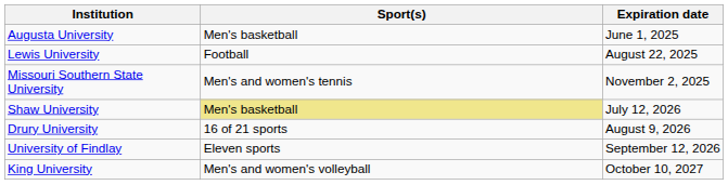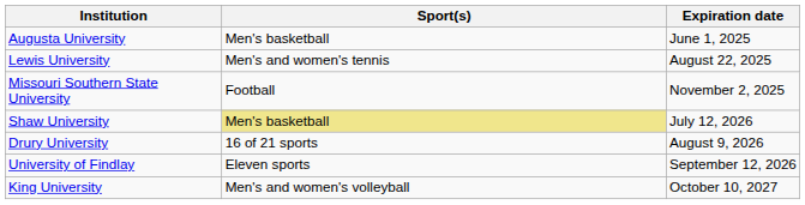Lewis University | Sport(s): Football -> Men's and women's tennis
Missouri Southern State University | Sport(s): Men's and women's tennis -> Football
